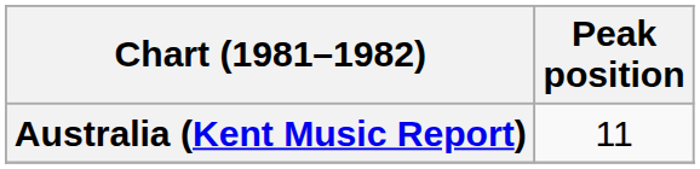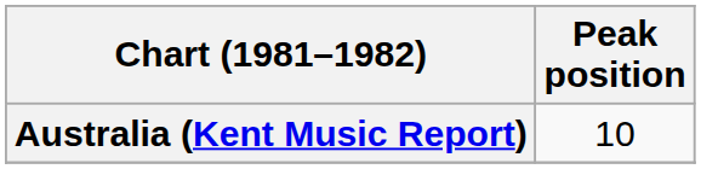Australia (Kent Music Report) | Peak position: 11 -> 10
